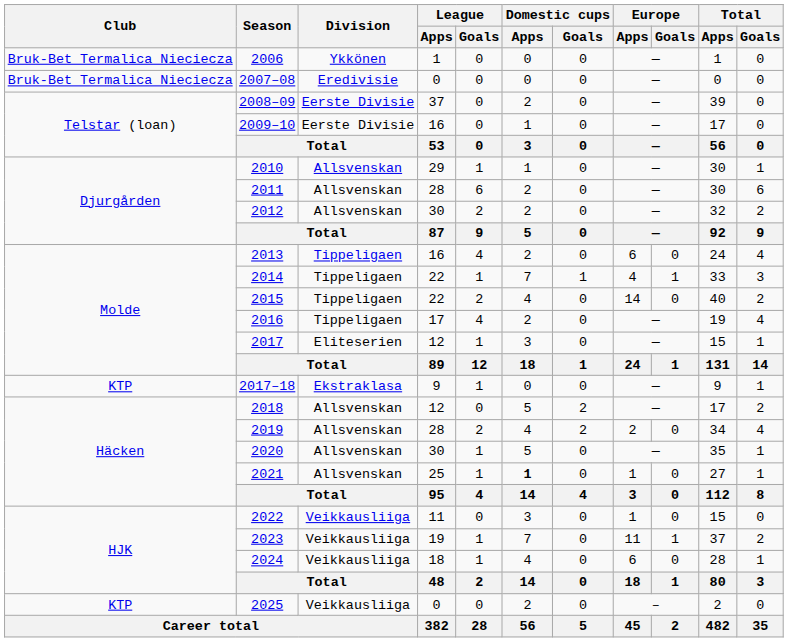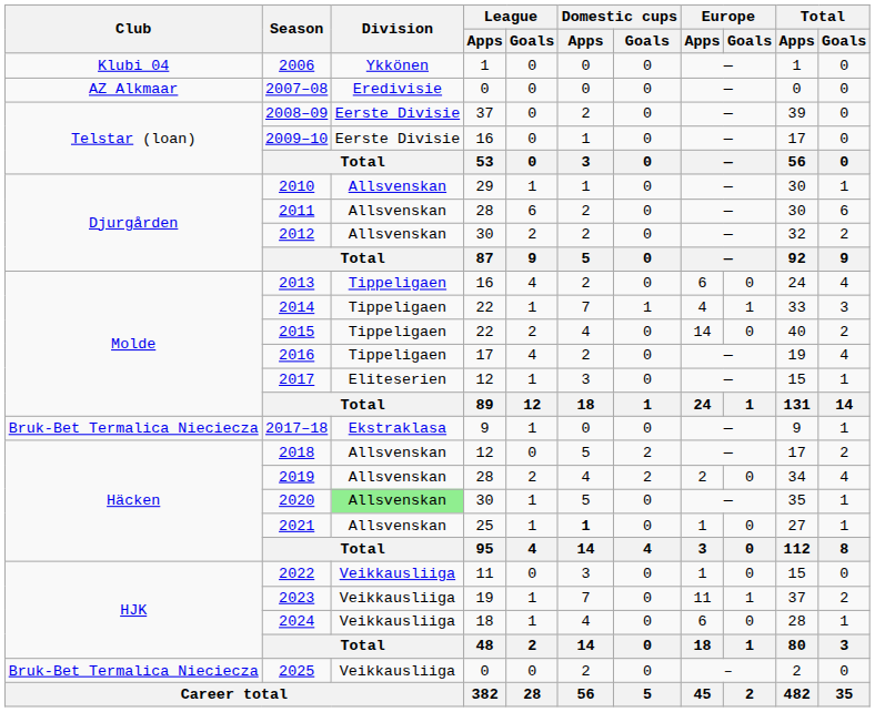2006 | Club: Bruk-Bet Termalica Nieciecza -> Klubi 04
2007–08 | Club: Bruk-Bet Termalica Nieciecza -> AZ Alkmaar
2017–18 | Club: KTP -> Bruk-Bet Termalica Nieciecza
2020 | Division: no background -> lightgreen background
2025 | Club: KTP -> Bruk-Bet Termalica Nieciecza
